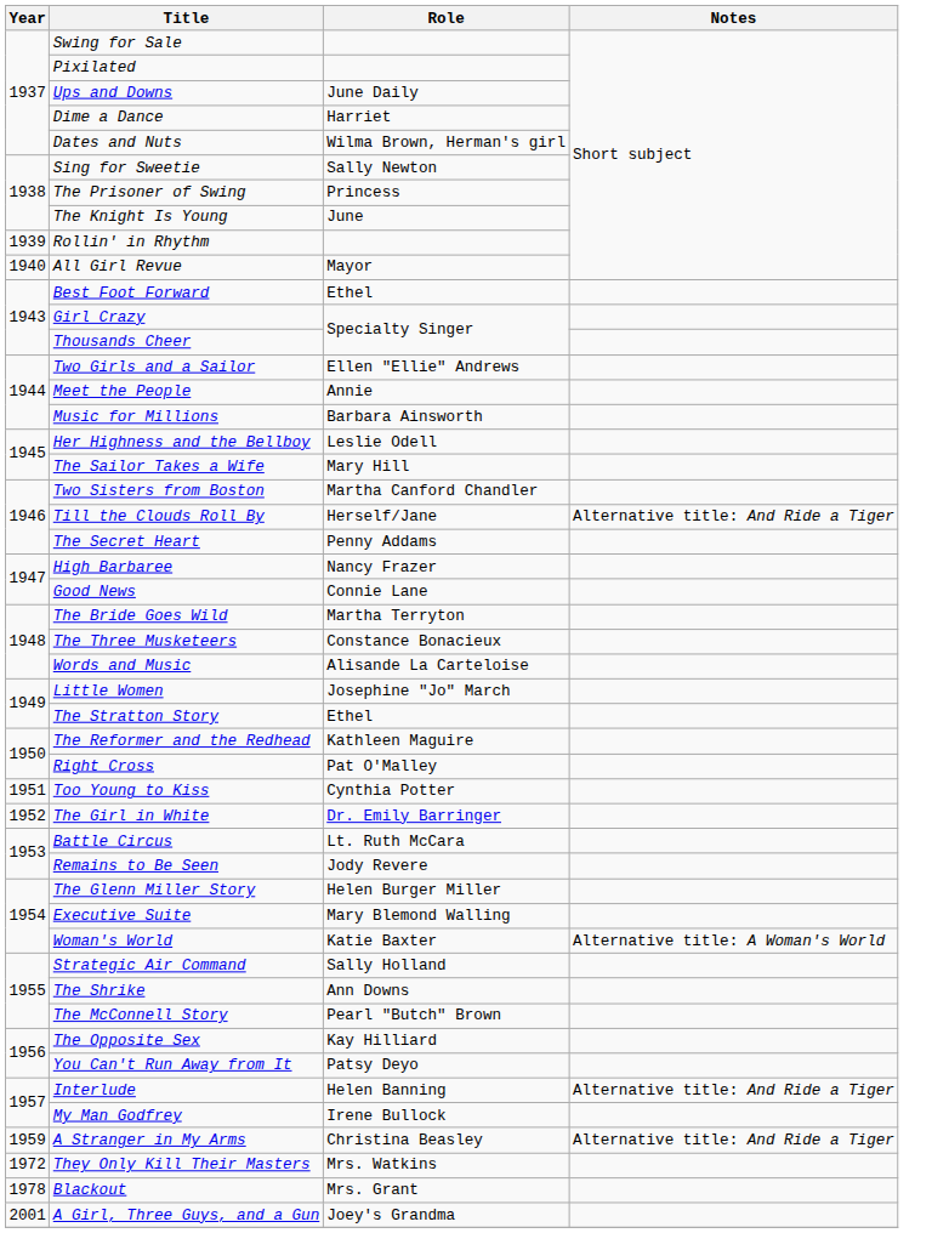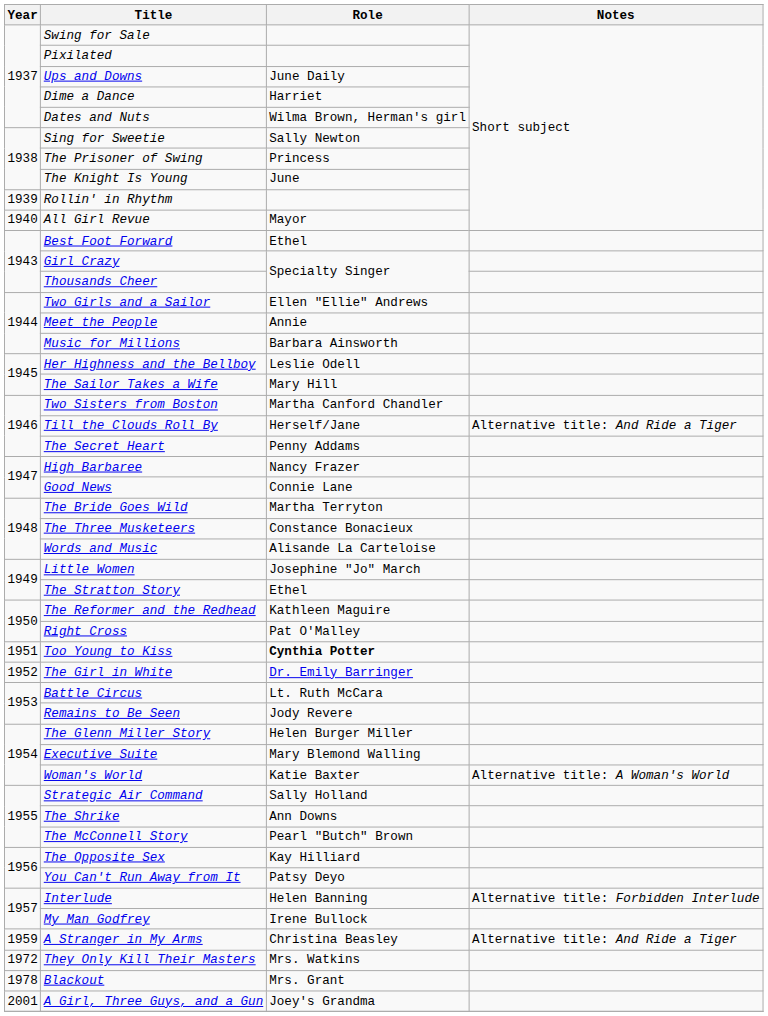Too Young to Kiss | Role: normal -> bold
Interlude | Notes: Alternative title: And Ride a Tiger -> Alternative title: Forbidden Interlude
